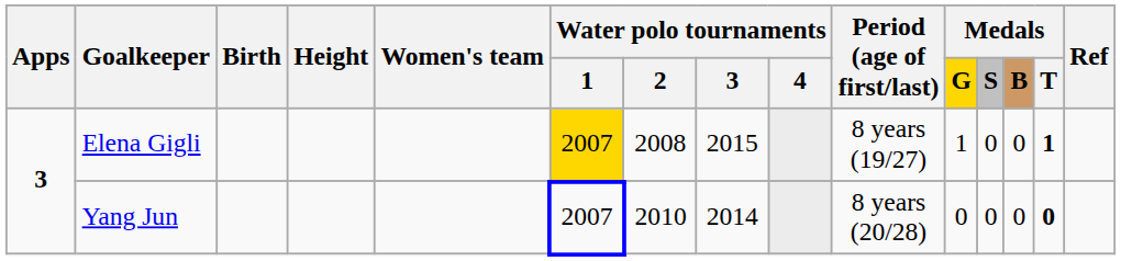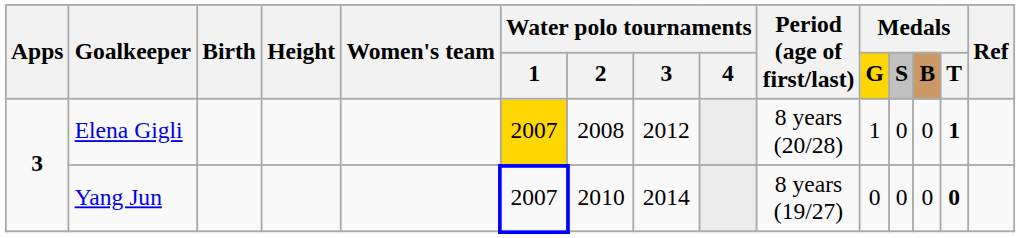Elena Gigli | Water polo tournaments / 3: 2015 -> 2012
Elena Gigli | Period (age of first/last): 8 years (19/27) -> 8 years (20/28)
Yang Jun | Period (age of first/last): 8 years (20/28) -> 8 years (19/27)
